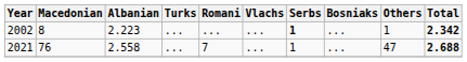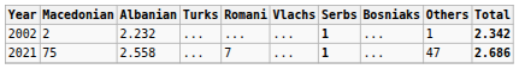2002 | Macedonian: 8 -> 2
2002 | Albanian: 2.223 -> 2.232
2021 | Macedonian: 76 -> 75
2021 | Serbs: normal -> bold
2021 | Total: 2.688 -> 2.686
